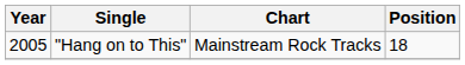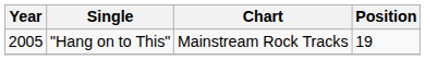"Hang on to This" | Position: 18 -> 19
